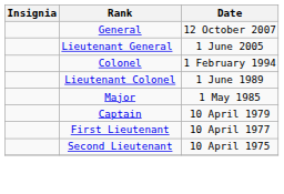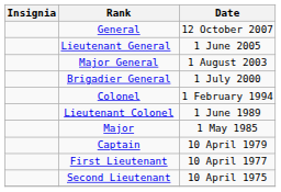+ row: Major General | 1 August 2003
+ row: Brigadier General | 1 July 2000
